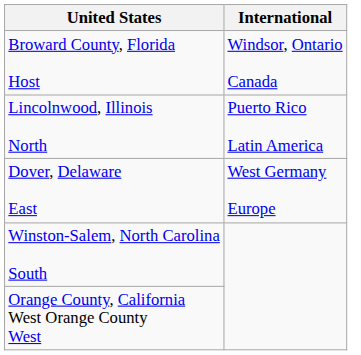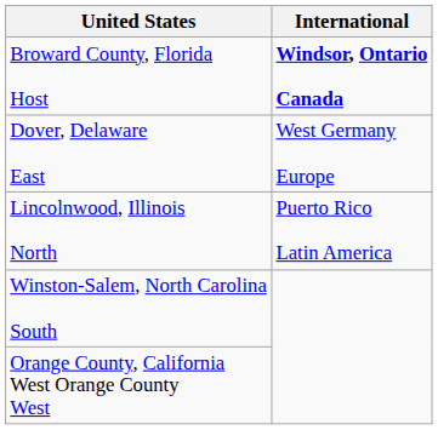Broward County, Florida Host | International: normal -> bold
rows swapped: Dover, Delaware East <-> Lincolnwood, Illinois North
